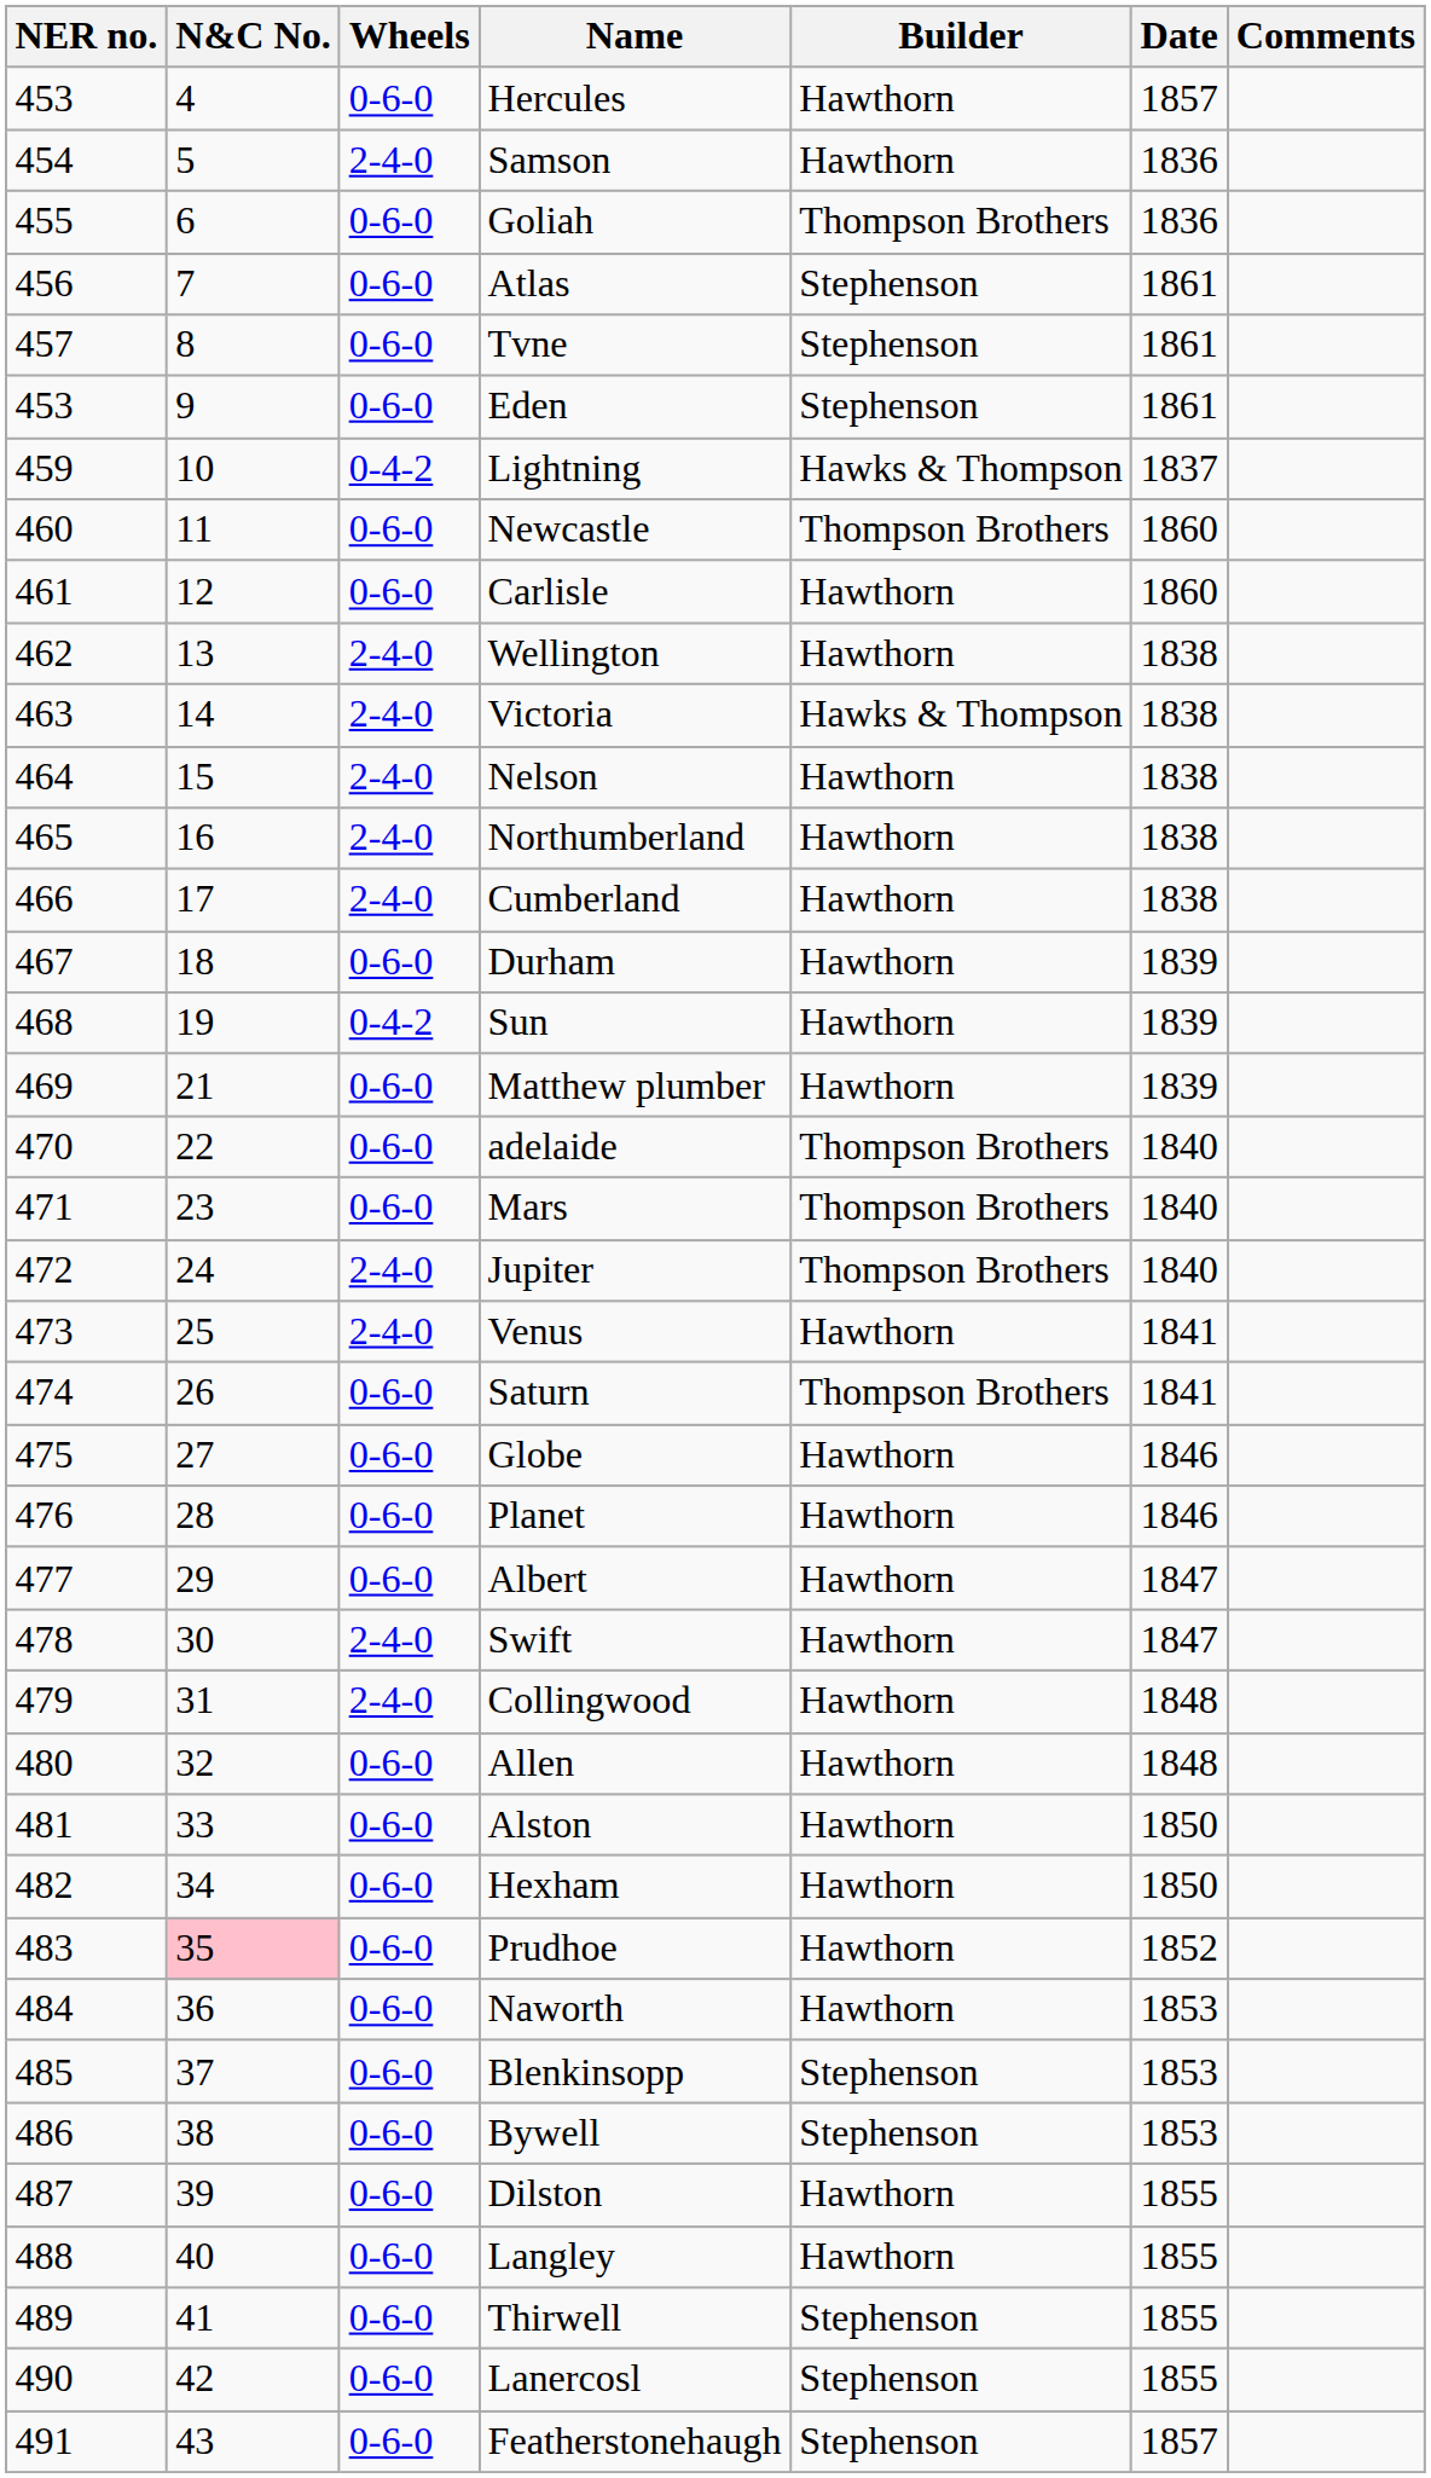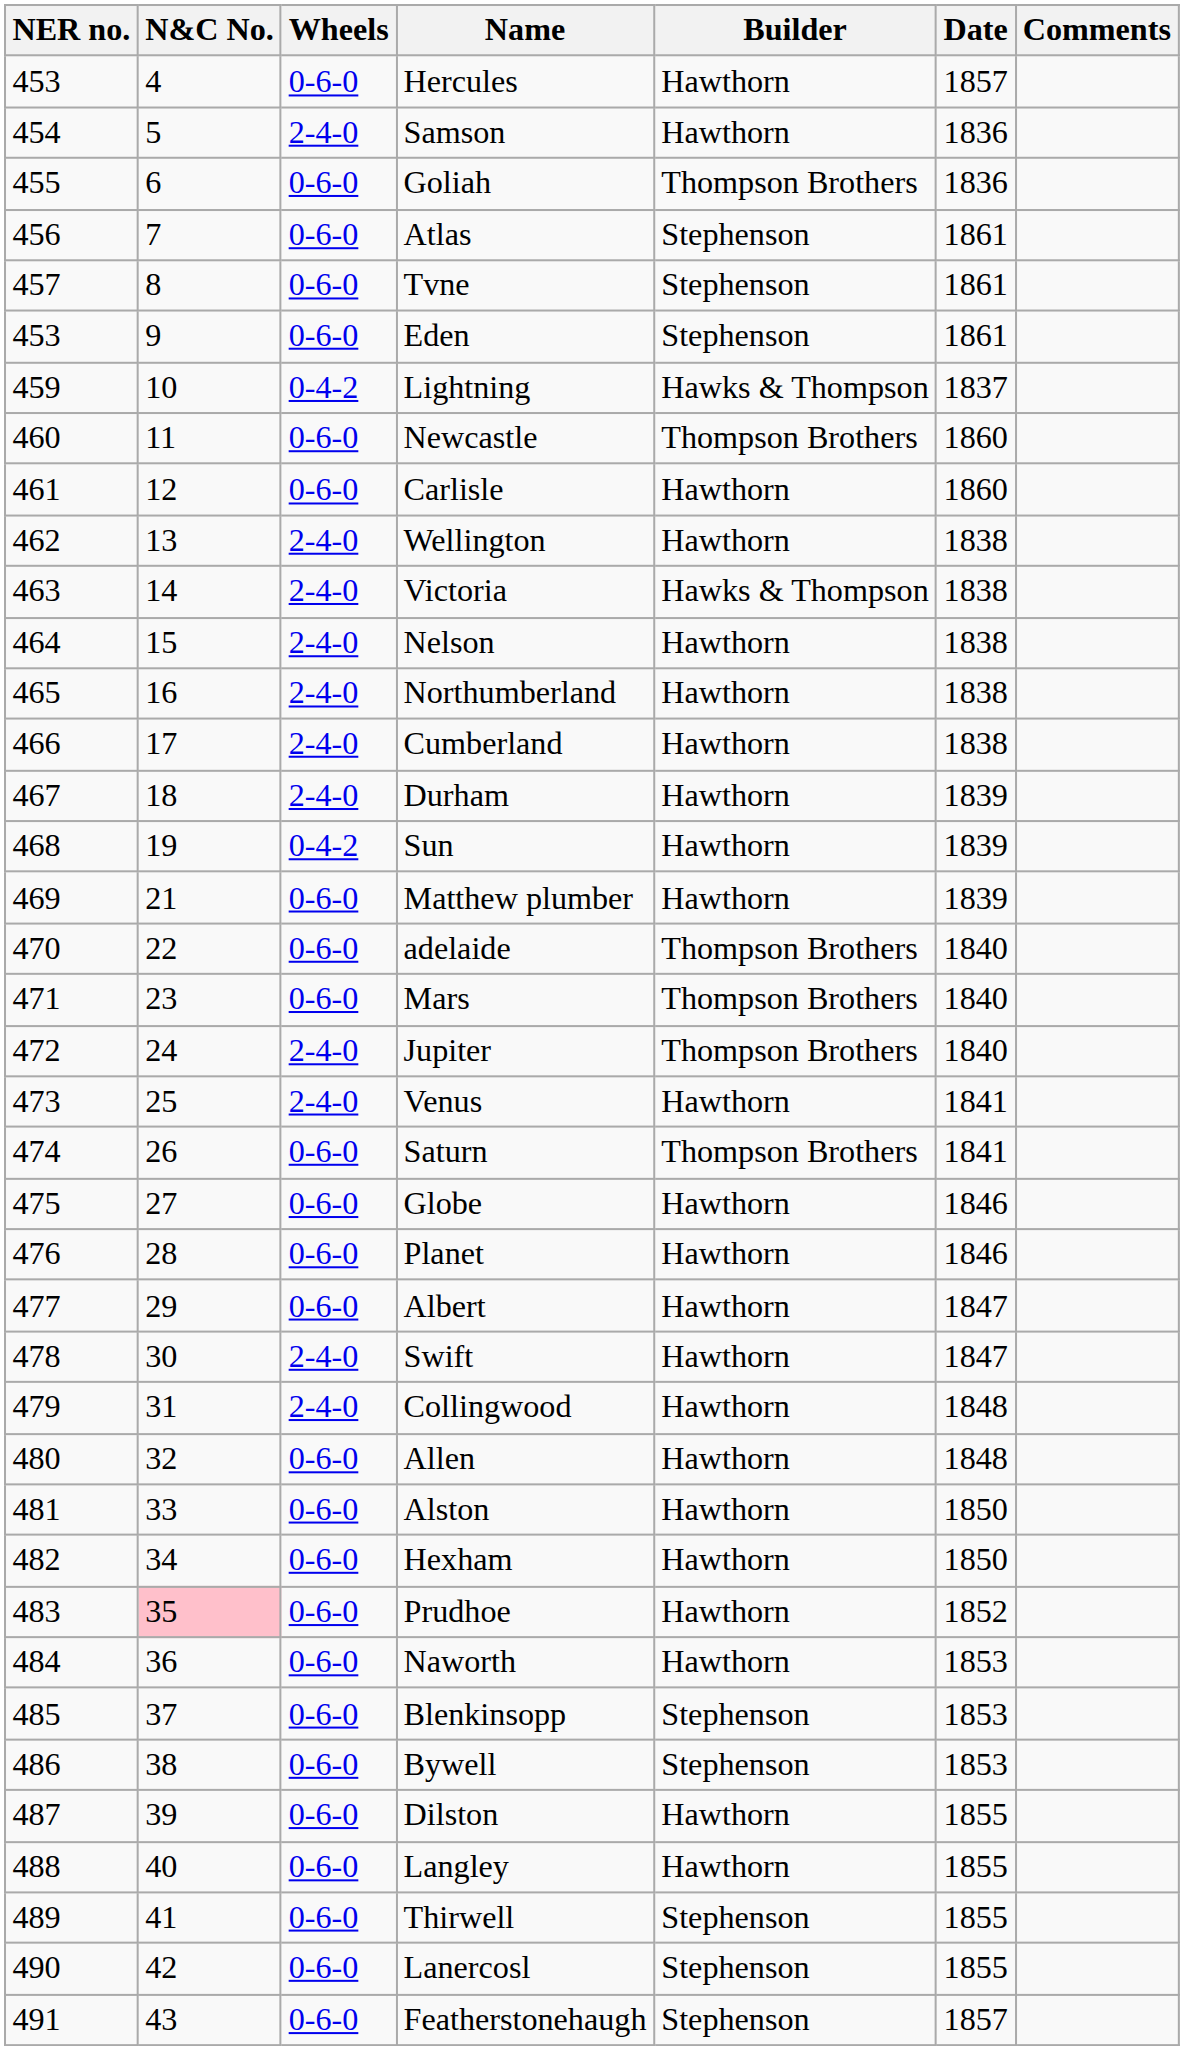Durham | Wheels: 0-6-0 -> 2-4-0
